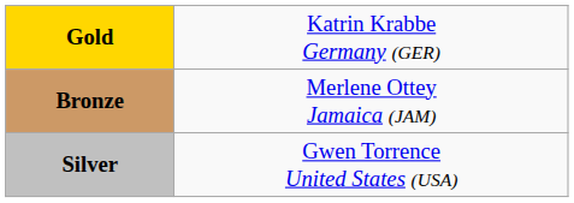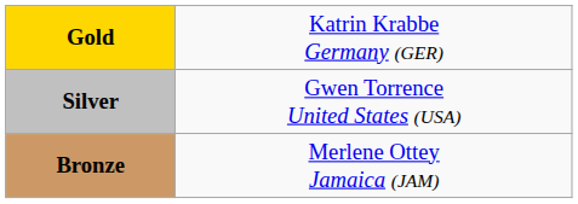rows swapped: Silver <-> Bronze
